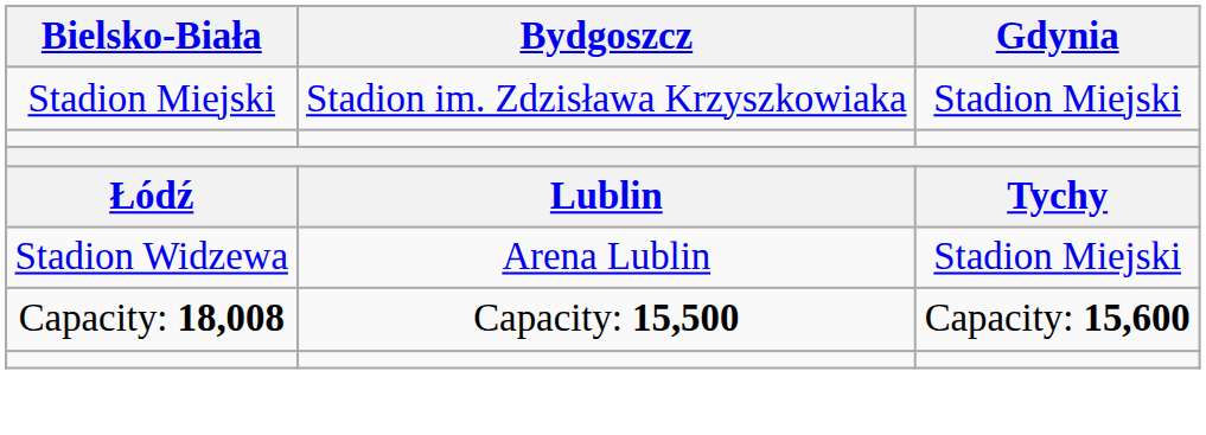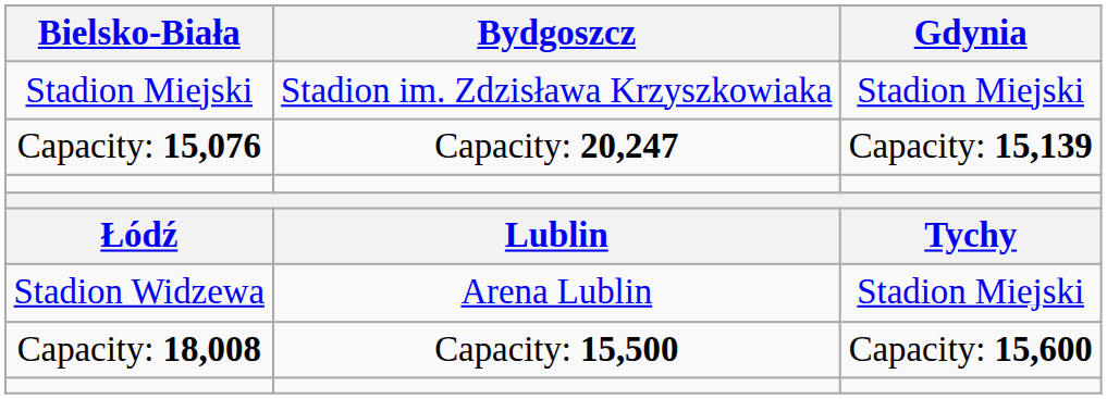+ row: Capacity: 15,076 | Capacity: 20,247 | Capacity: 15,139
